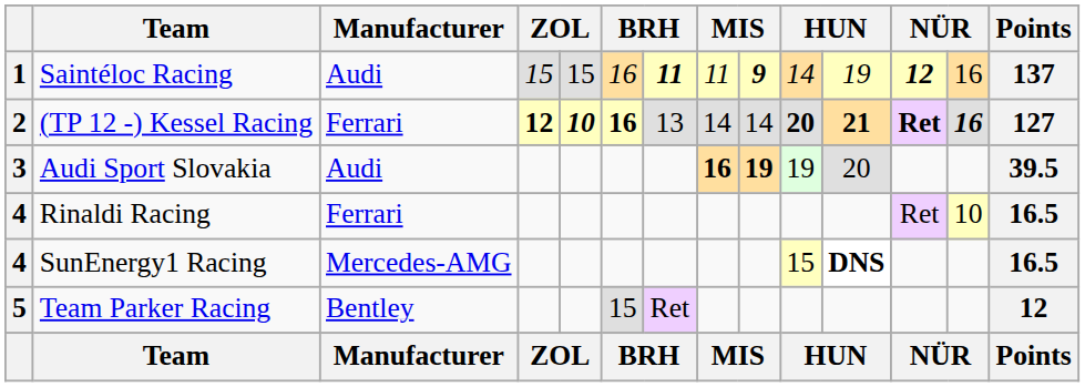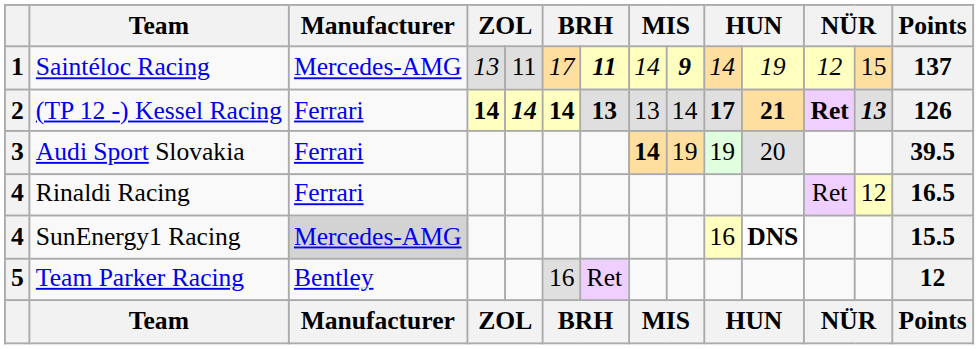Saintéloc Racing | Manufacturer: Audi -> Mercedes-AMG
Saintéloc Racing | column 4: 15 -> 13
Saintéloc Racing | column 5: 15 -> 11
Saintéloc Racing | column 6: 16 -> 17
Saintéloc Racing | column 8: 11 -> 14
Saintéloc Racing | column 12: bold -> normal
Saintéloc Racing | column 13: 16 -> 15
(TP 12 -) Kessel Racing | column 4: 12 -> 14
(TP 12 -) Kessel Racing | column 5: 10 -> 14
(TP 12 -) Kessel Racing | column 6: 16 -> 14
(TP 12 -) Kessel Racing | column 7: normal -> bold
(TP 12 -) Kessel Racing | column 8: 14 -> 13
(TP 12 -) Kessel Racing | column 10: 20 -> 17
(TP 12 -) Kessel Racing | column 13: 16 -> 13
(TP 12 -) Kessel Racing | Points: 127 -> 126
Audi Sport Slovakia | Manufacturer: Audi -> Ferrari
Audi Sport Slovakia | column 8: 16 -> 14
Audi Sport Slovakia | column 9: bold -> normal
Rinaldi Racing | column 13: 10 -> 12
SunEnergy1 Racing | Manufacturer: no background -> lightgrey background
SunEnergy1 Racing | column 10: 15 -> 16
SunEnergy1 Racing | Points: 16.5 -> 15.5
Team Parker Racing | column 6: 15 -> 16
